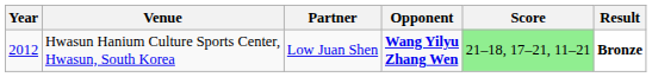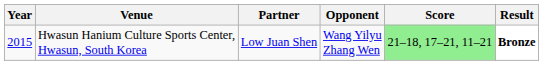Hwasun Hanium Culture Sports Center, Hwasun, South Korea | Year: 2012 -> 2015
Hwasun Hanium Culture Sports Center, Hwasun, South Korea | Opponent: bold -> normal
